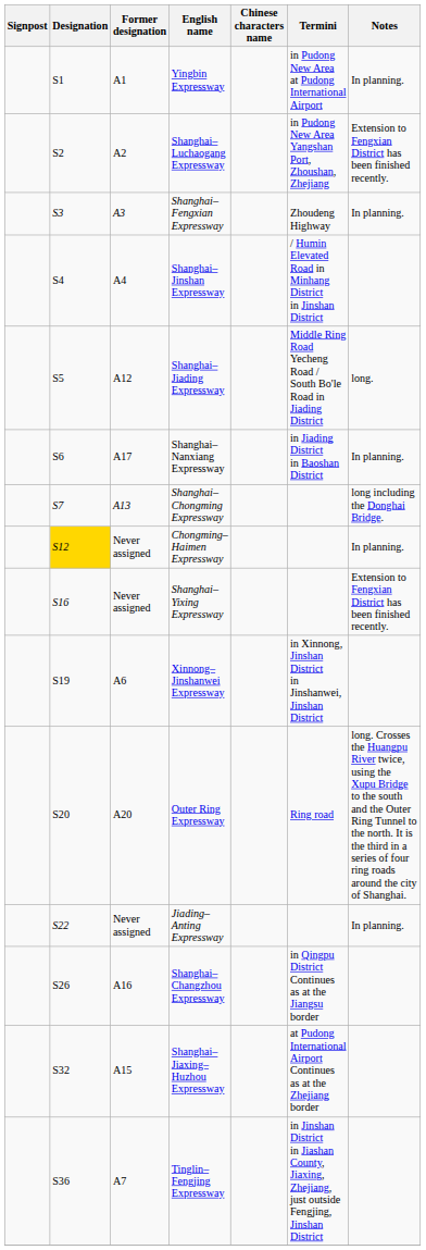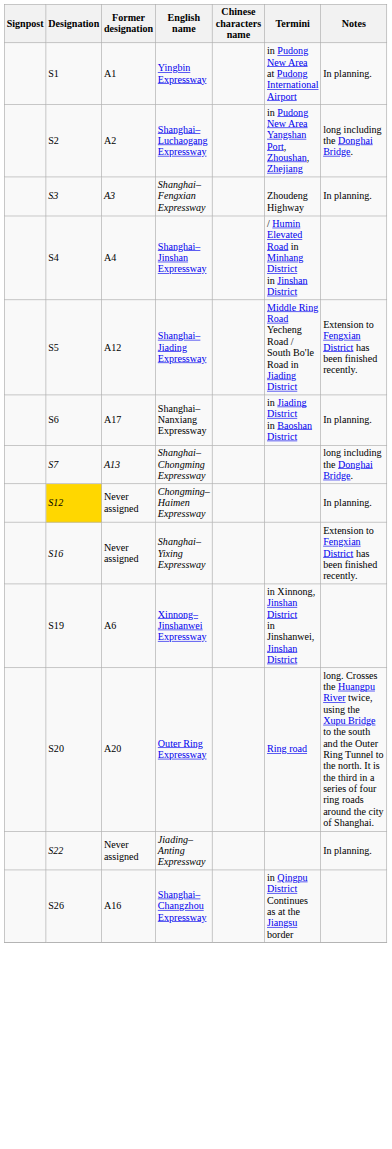Shanghai–Luchaogang Expressway | Notes: Extension to Fengxian District has been finished recently. -> long including the Donghai Bridge.
Shanghai–Jiading Expressway | Notes: long. -> Extension to Fengxian District has been finished recently.
- row: S32 | A15 | Shanghai–Jiaxing–Huzhou Expressway | at Pudong International Airport Continues as at the Zhejiang border
- row: S36 | A7 | Tinglin–Fengjing Expressway | in Jinshan District in Jiashan County, Jiaxing, Zhejiang, just outside Fengjing, Jinshan District
